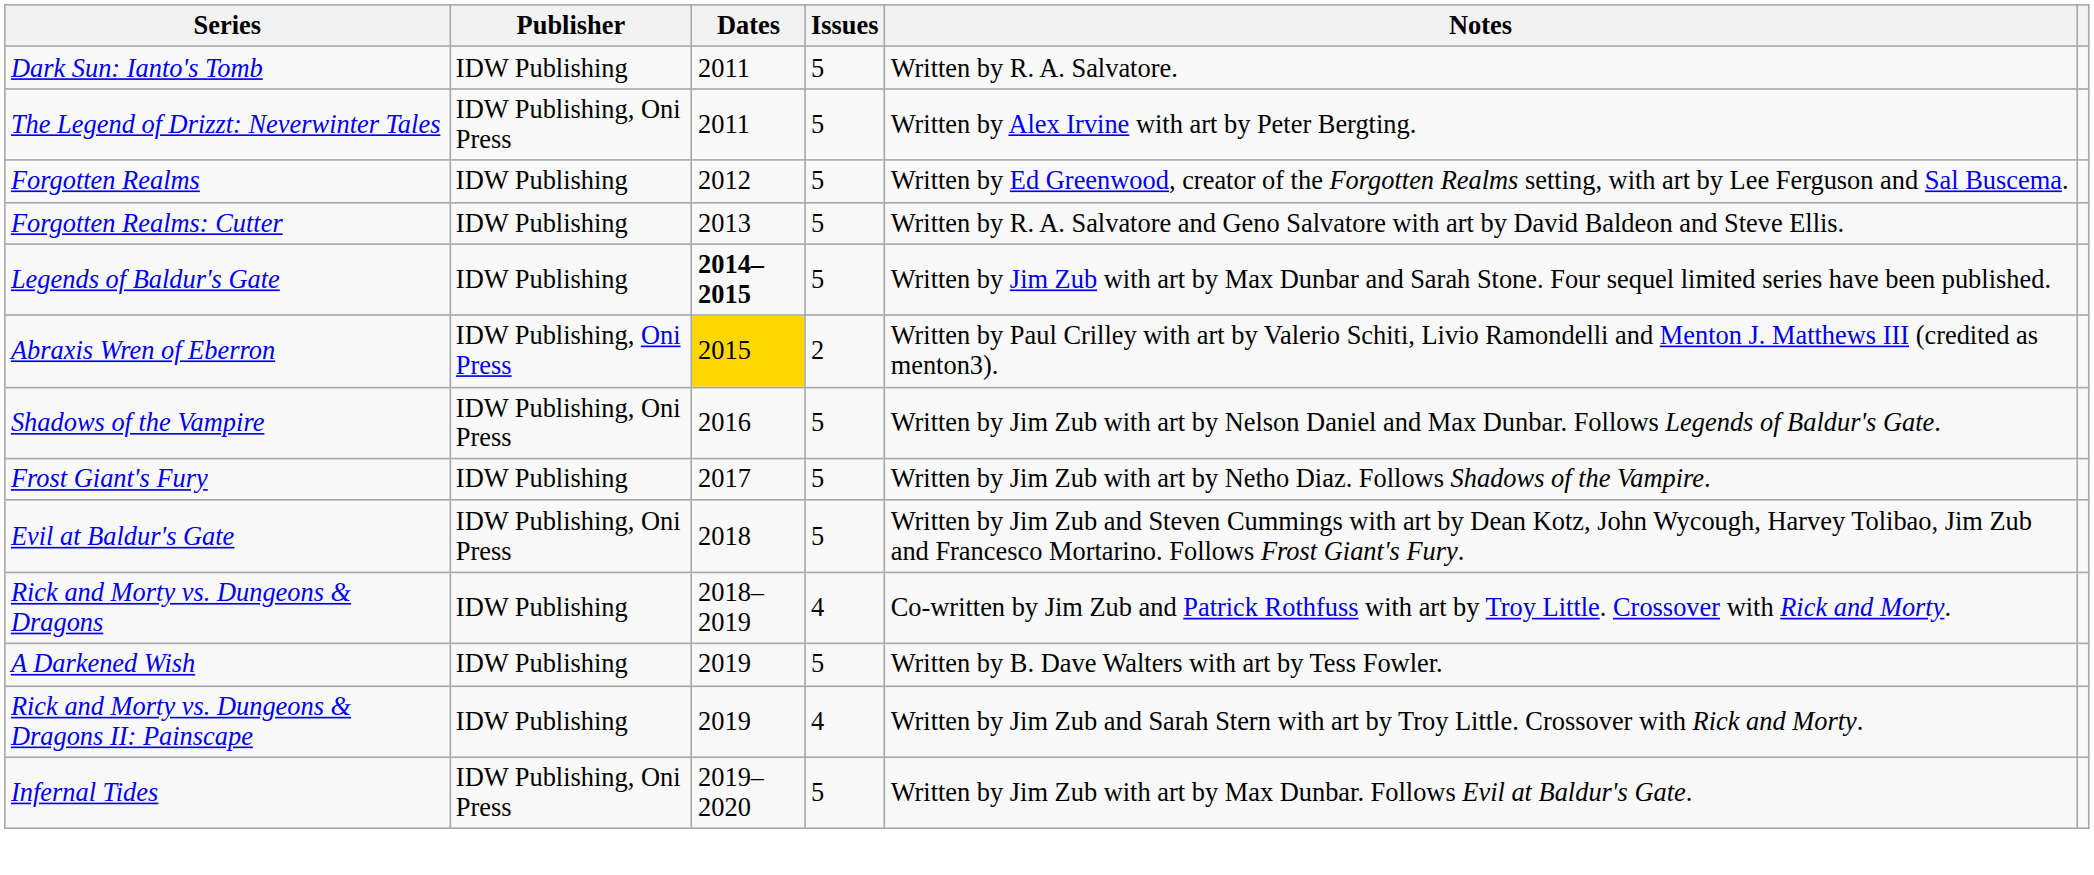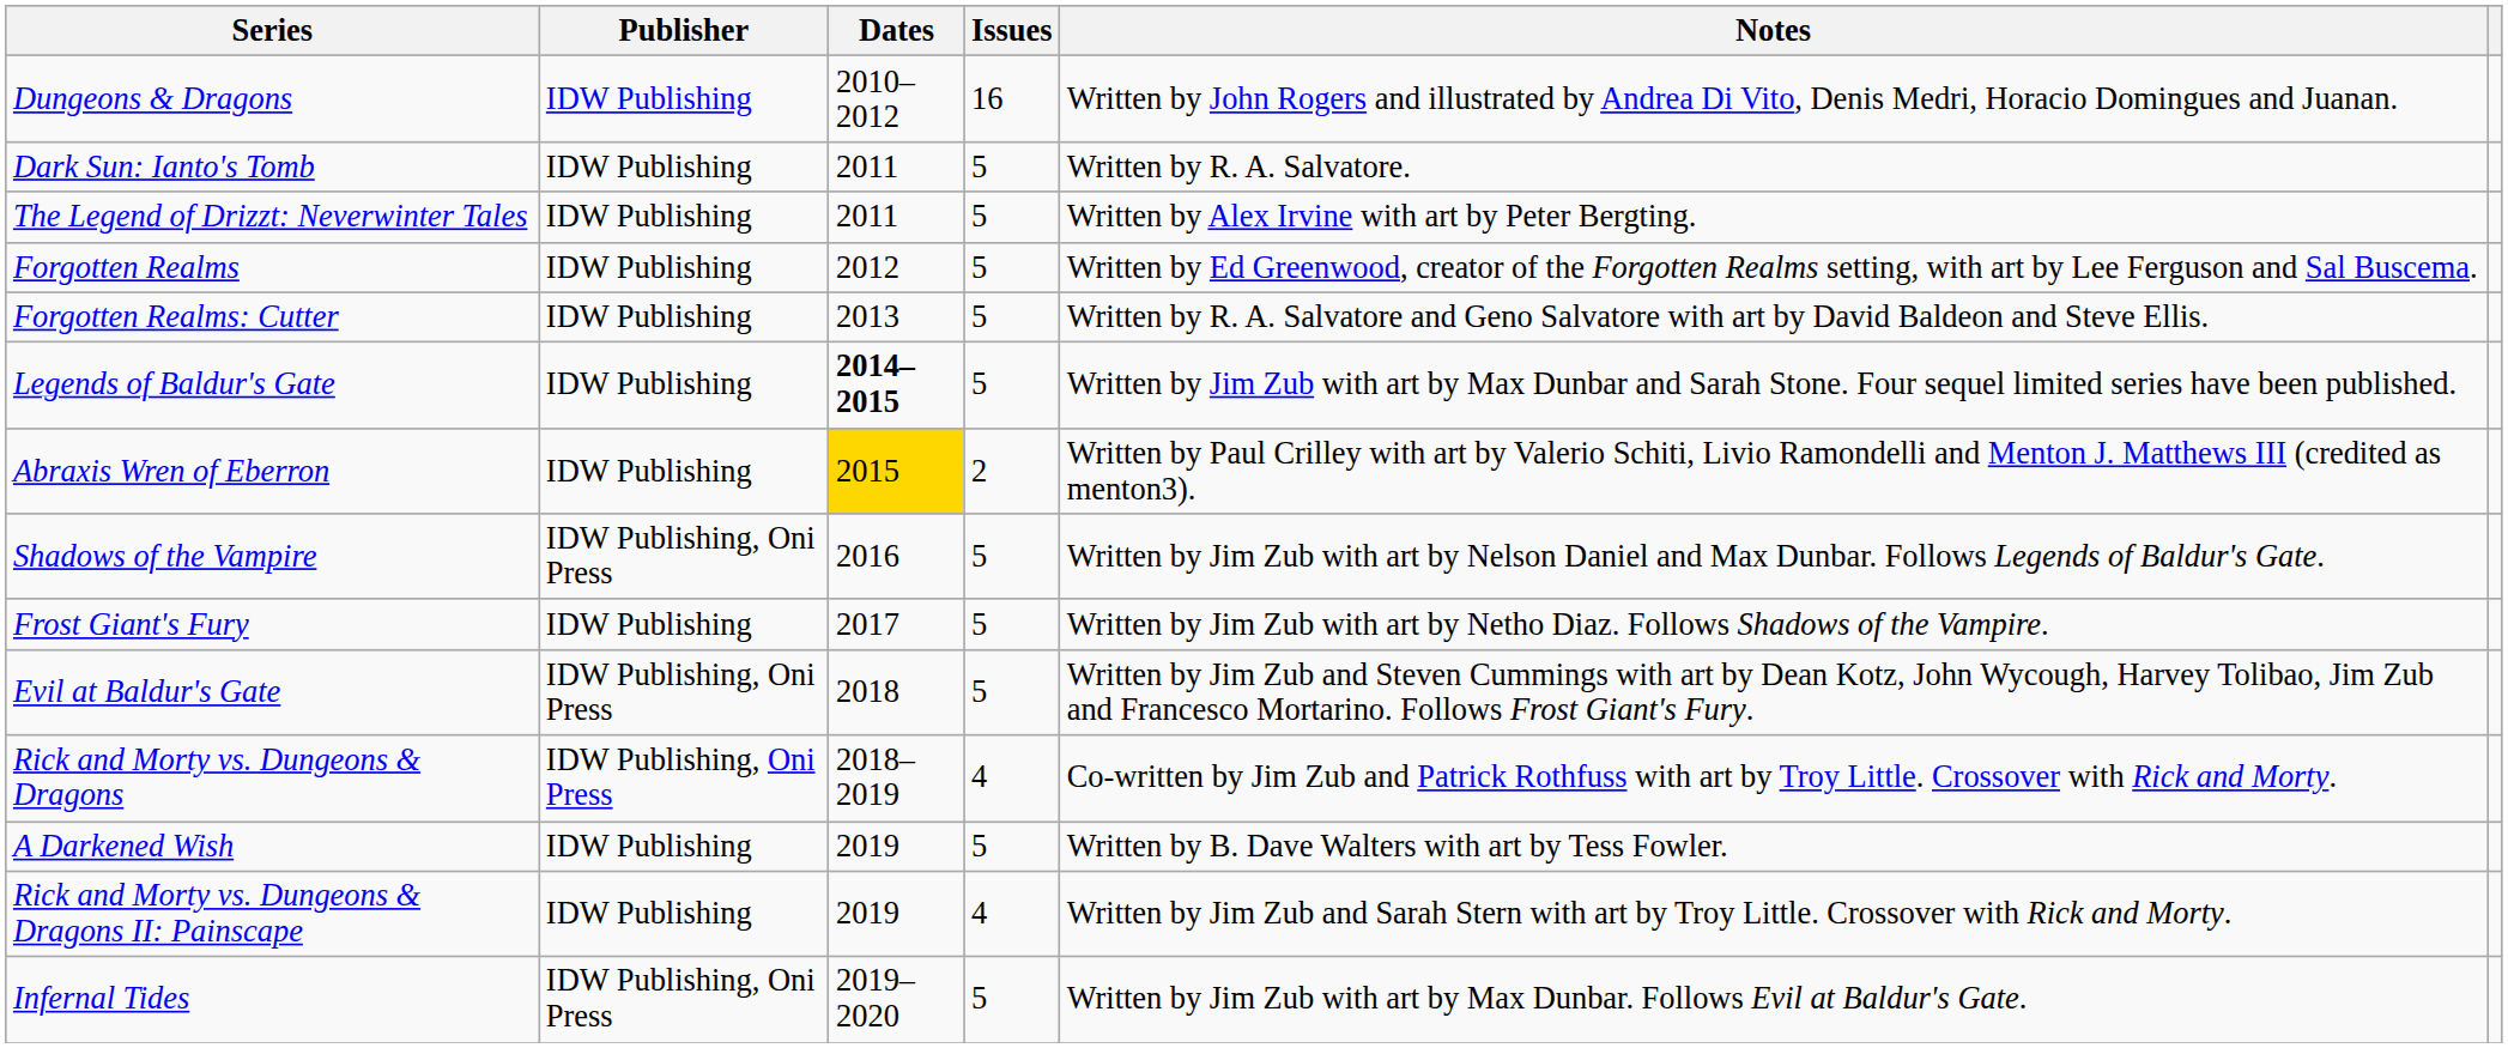+ row: Dungeons & Dragons | IDW Publishing | 2010–2012 | 16 | Written by John Rogers and illustrated by Andrea Di Vito, Denis Medri, Horacio Domingues and Juanan.
The Legend of Drizzt: Neverwinter Tales | Publisher: IDW Publishing, Oni Press -> IDW Publishing
Abraxis Wren of Eberron | Publisher: IDW Publishing, Oni Press -> IDW Publishing
Rick and Morty vs. Dungeons & Dragons | Publisher: IDW Publishing -> IDW Publishing, Oni Press
